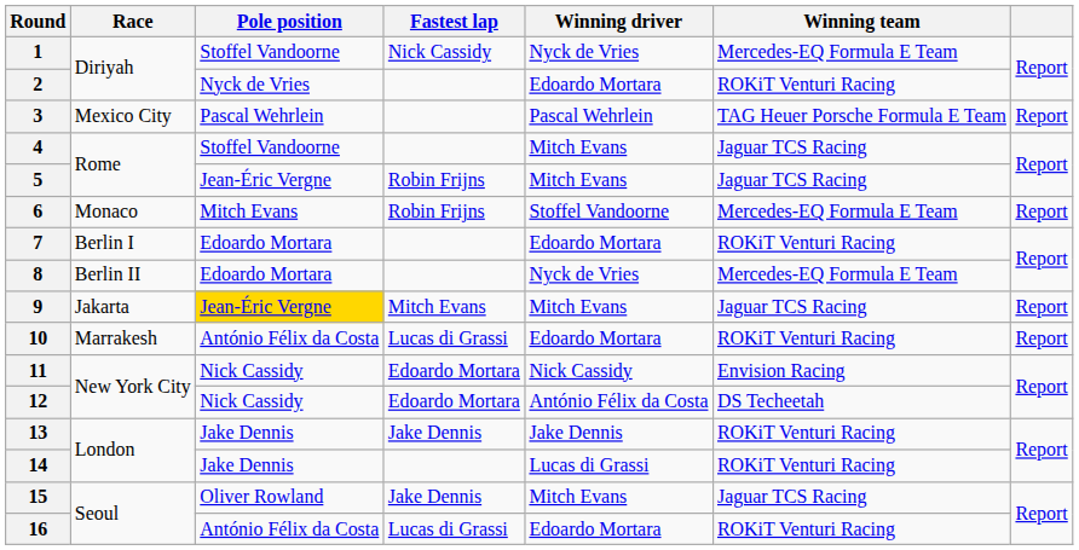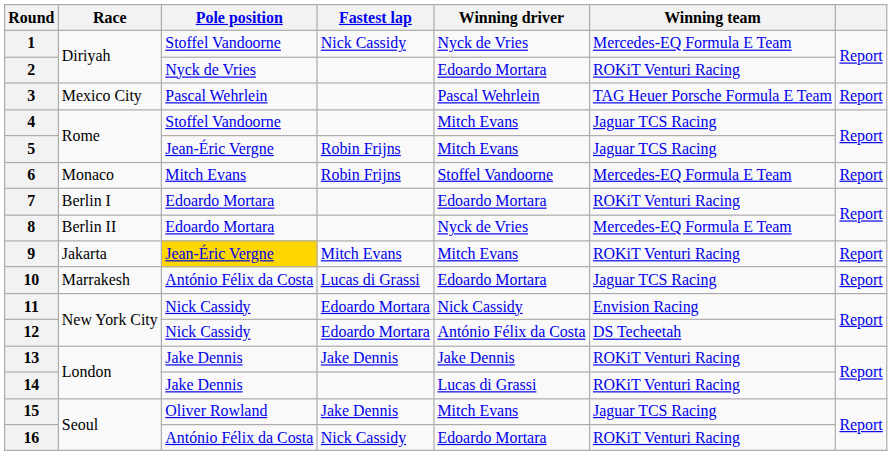9 | Winning team: Jaguar TCS Racing -> ROKiT Venturi Racing
10 | Winning team: ROKiT Venturi Racing -> Jaguar TCS Racing
16 | Fastest lap: Lucas di Grassi -> Nick Cassidy
